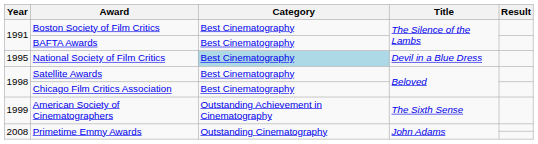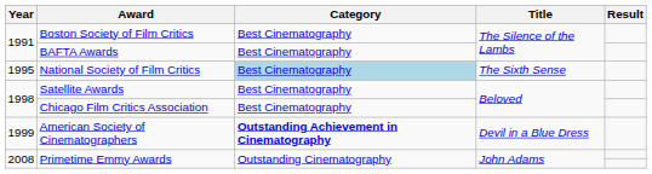National Society of Film Critics | Title: Devil in a Blue Dress -> The Sixth Sense
American Society of Cinematographers | Category: normal -> bold
American Society of Cinematographers | Title: The Sixth Sense -> Devil in a Blue Dress
